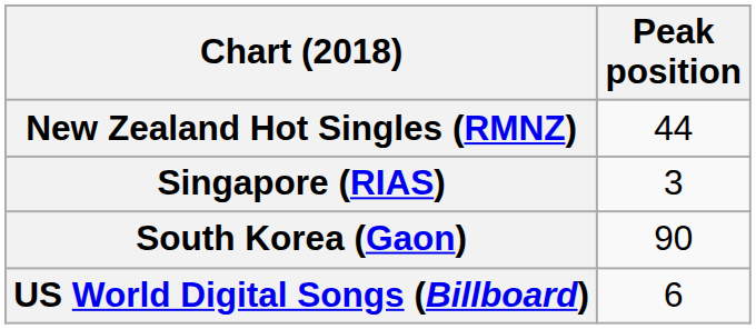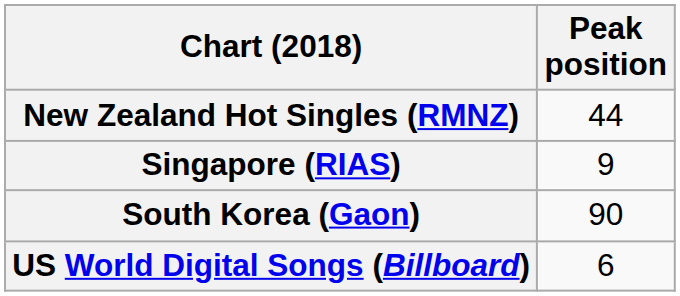Singapore (RIAS) | Peak position: 3 -> 9
